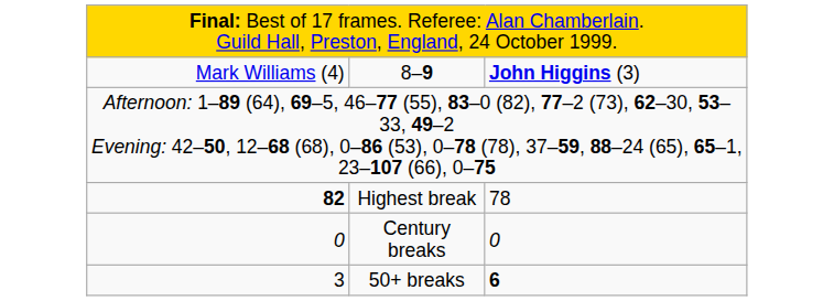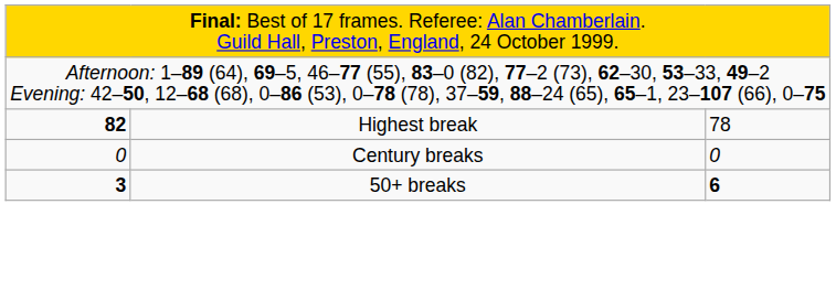- row: Mark Williams (4) | 8–9 | John Higgins (3)
50+ breaks | column 1: normal -> bold
